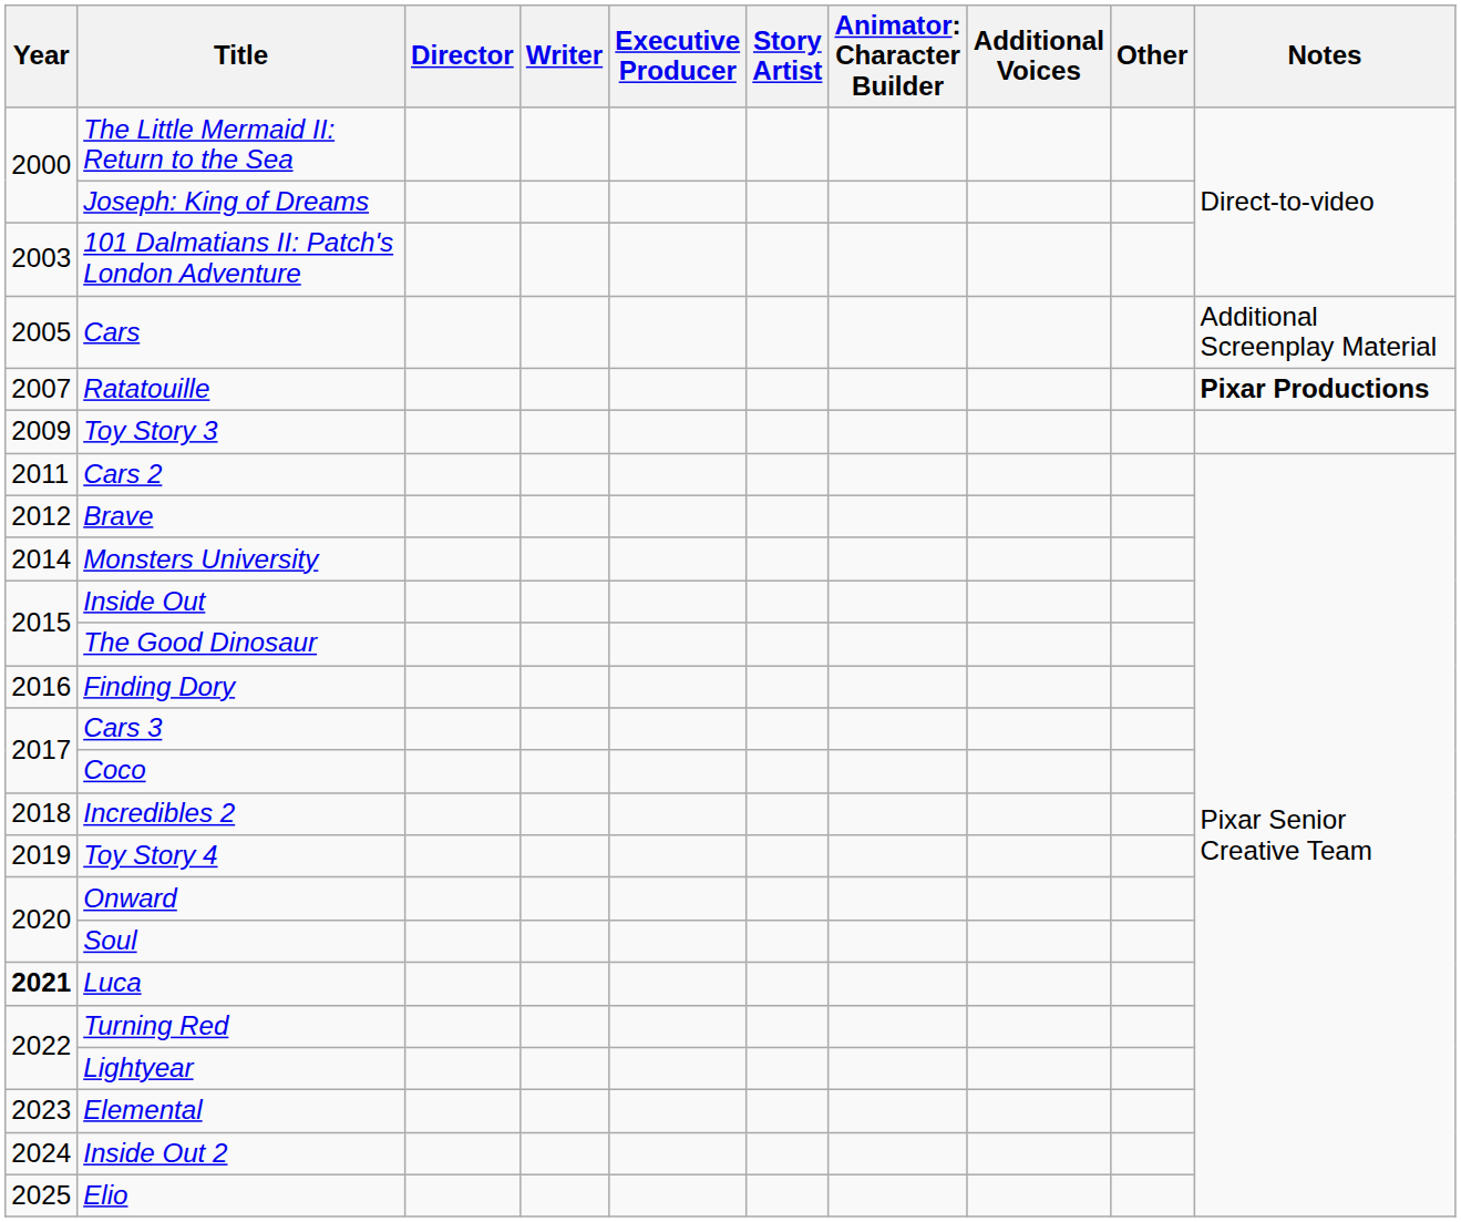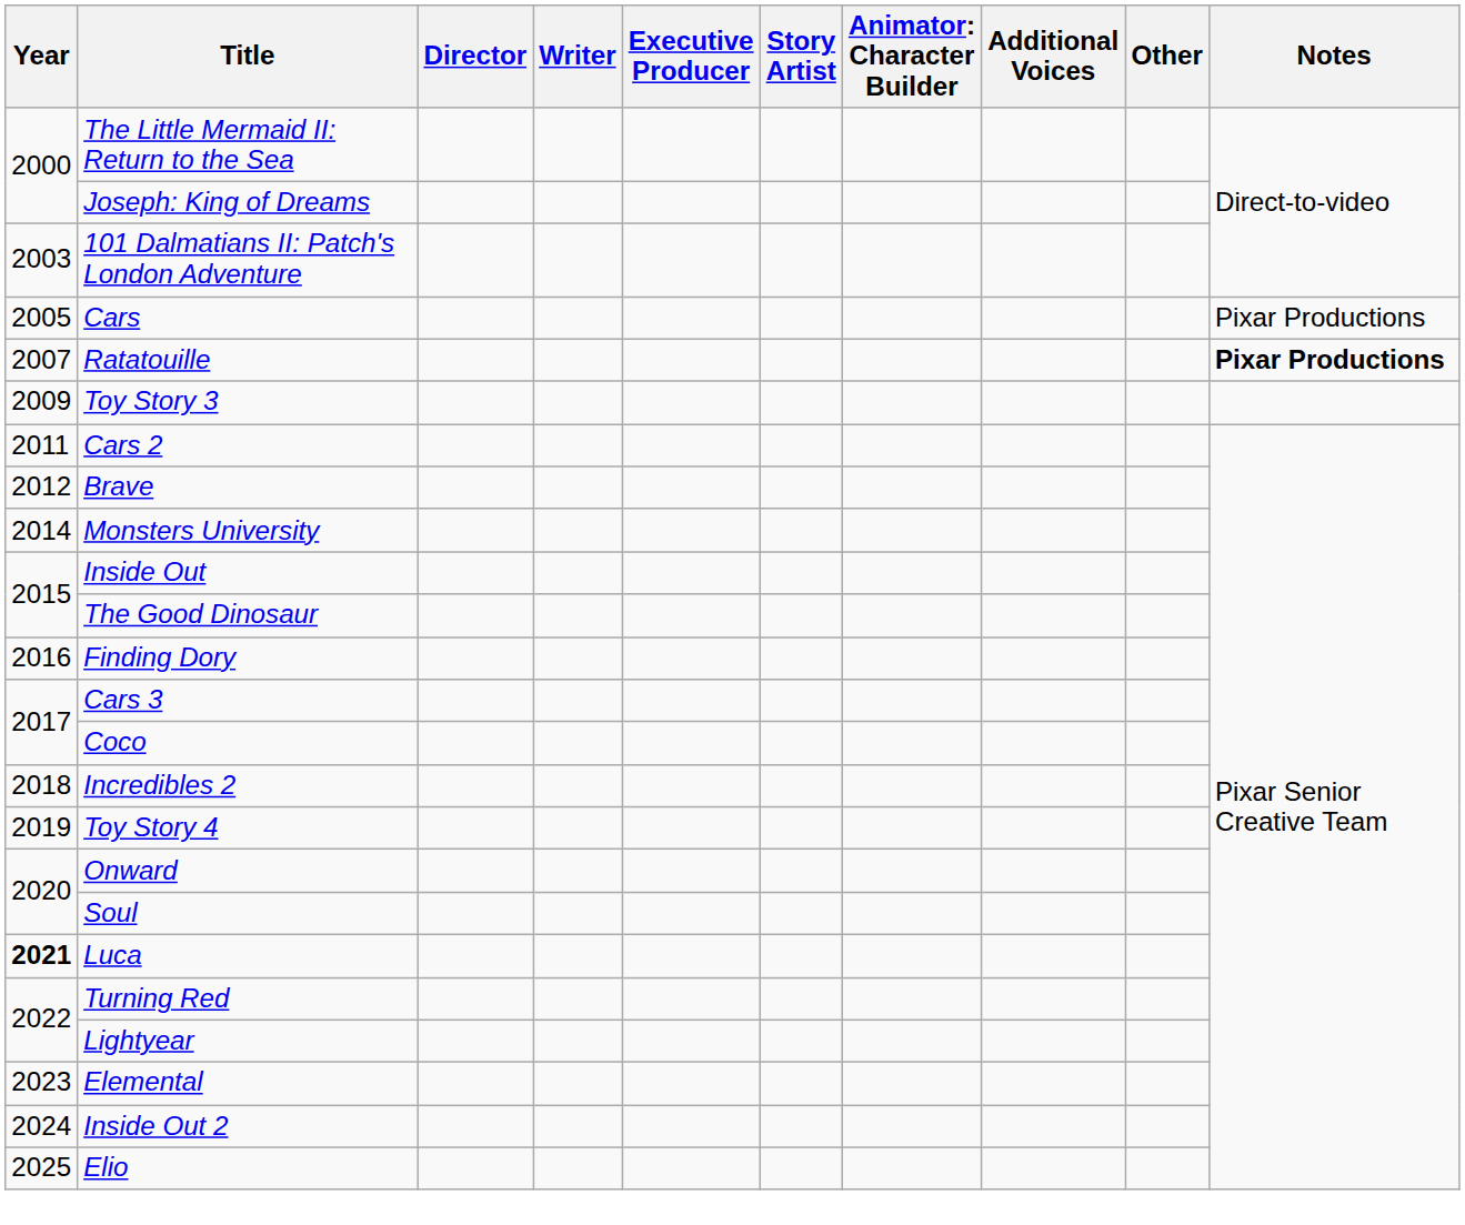Cars | Notes: Additional Screenplay Material -> Pixar Productions
